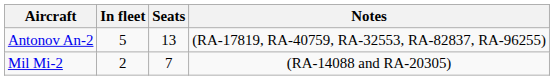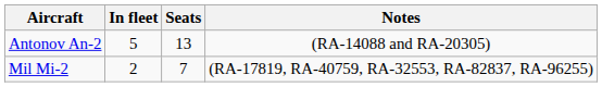Antonov An-2 | Notes: (RA-17819, RA-40759, RA-32553, RA-82837, RA-96255) -> (RA-14088 and RA-20305)
Mil Mi-2 | Notes: (RA-14088 and RA-20305) -> (RA-17819, RA-40759, RA-32553, RA-82837, RA-96255)
